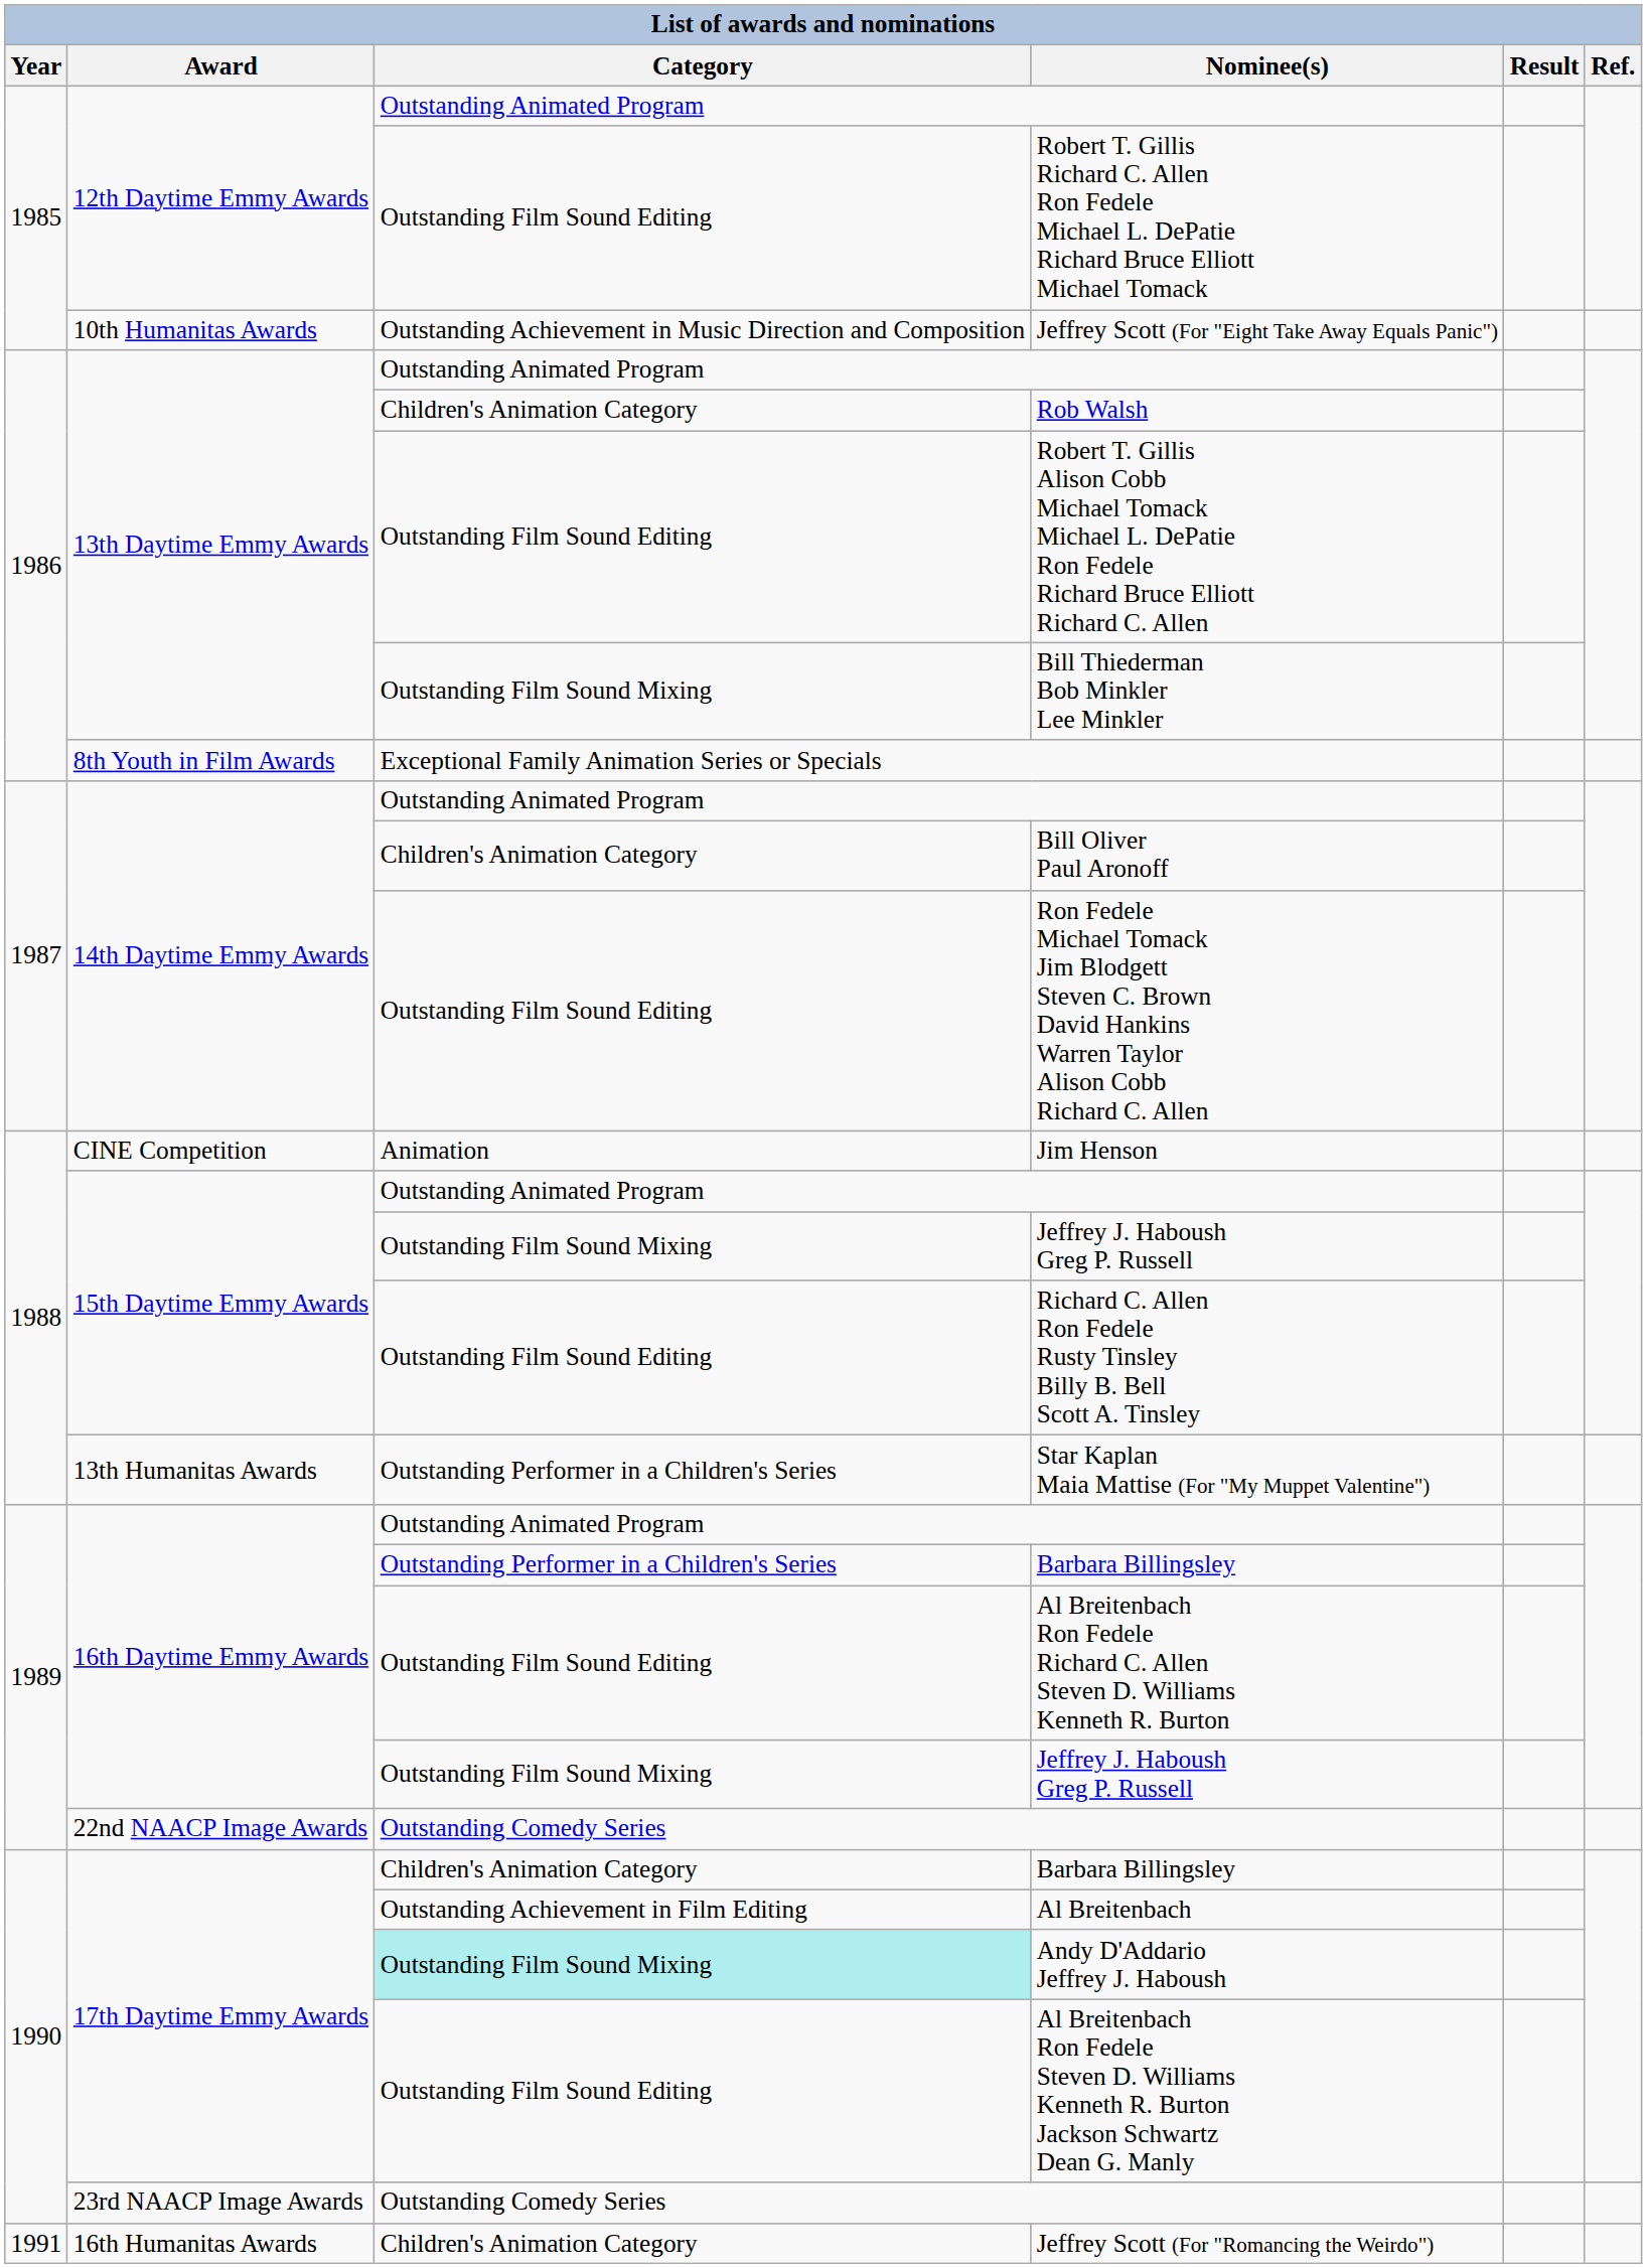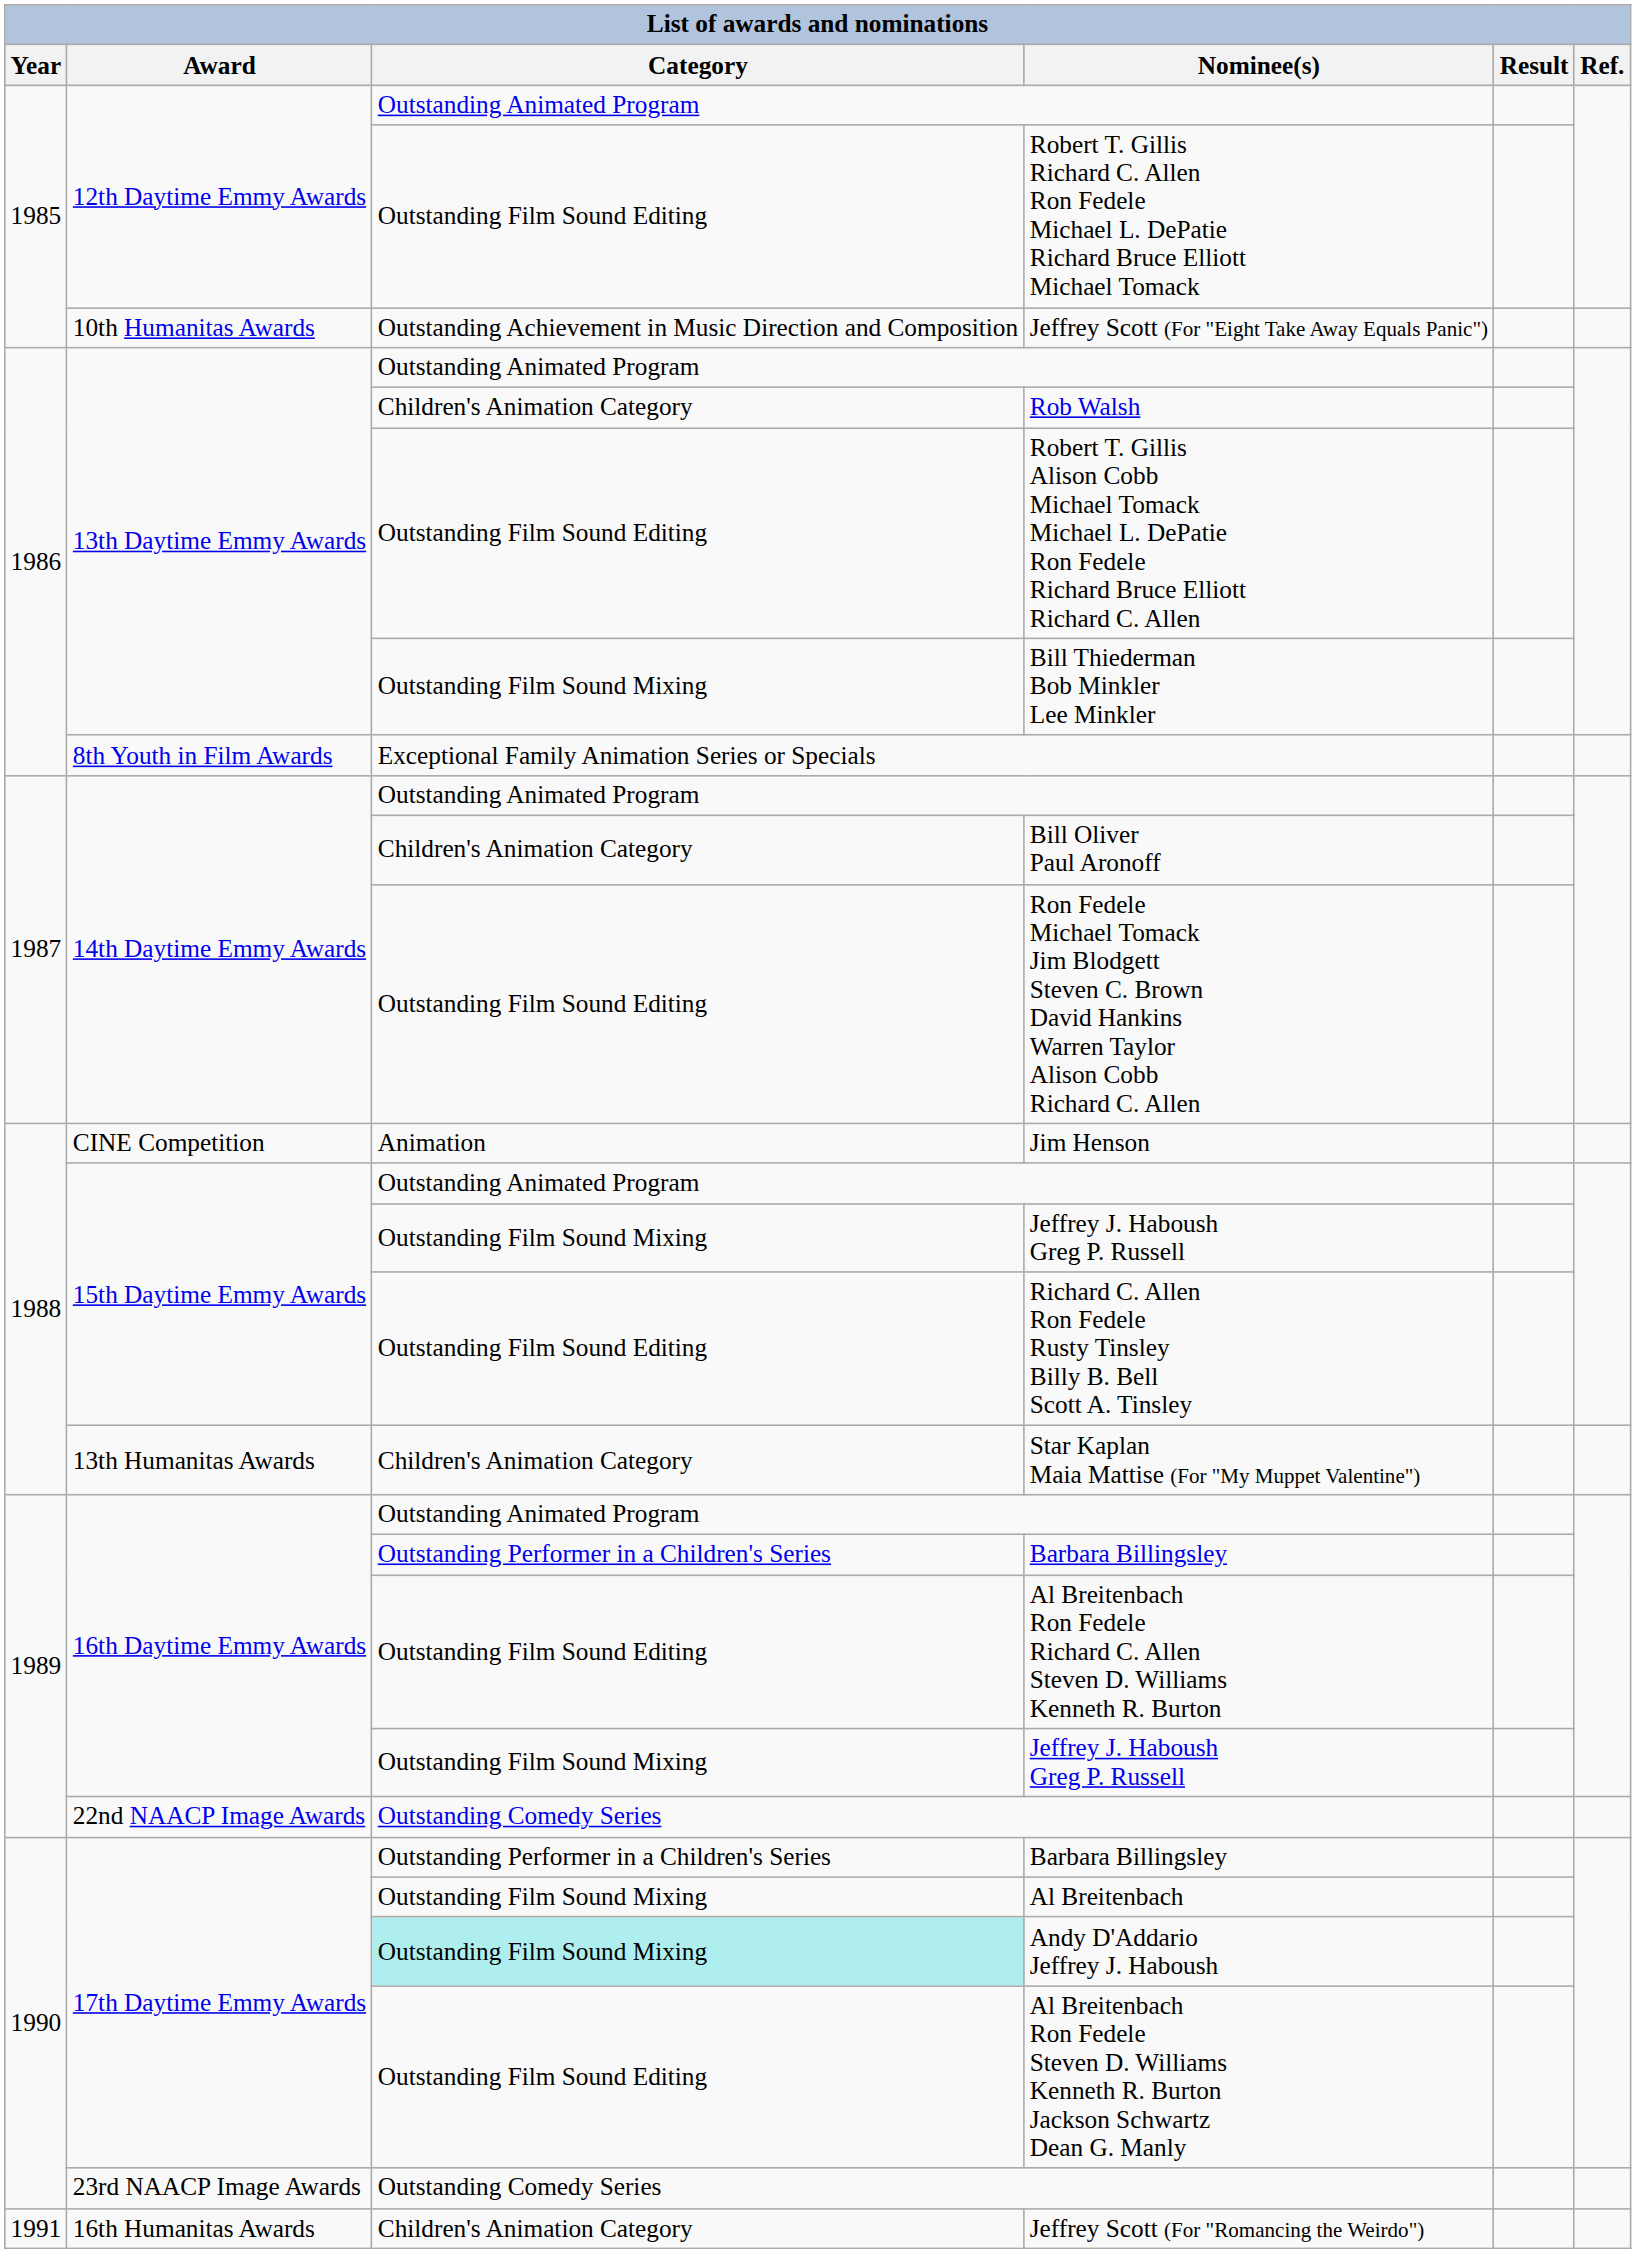Star Kaplan Maia Mattise (For "My Muppet Valentine") | Category: Outstanding Performer in a Children's Series -> Children's Animation Category
17th Daytime Emmy Awards / Barbara Billingsley | Category: Children's Animation Category -> Outstanding Performer in a Children's Series
Al Breitenbach | Category: Outstanding Achievement in Film Editing -> Outstanding Film Sound Mixing
